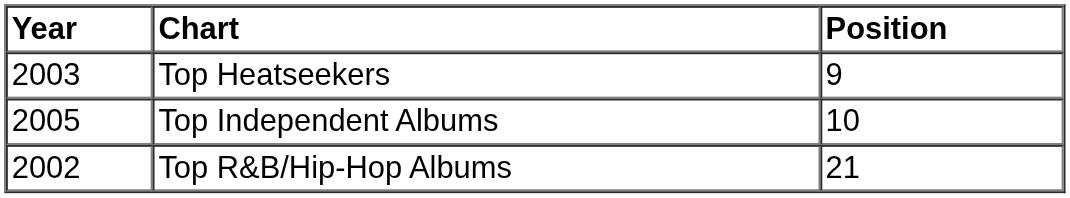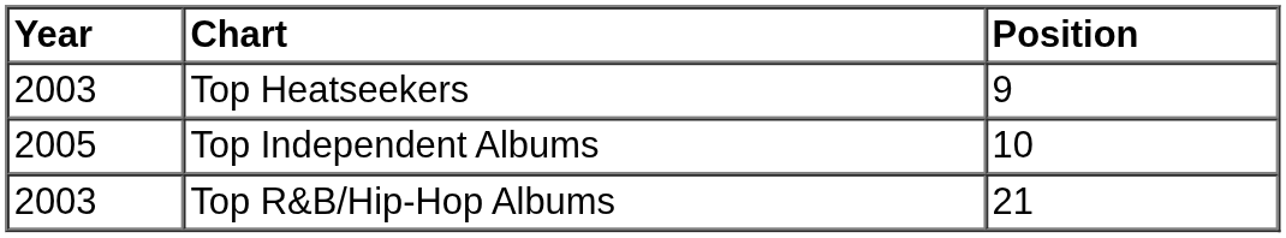Top R&B/Hip-Hop Albums | Year: 2002 -> 2003
